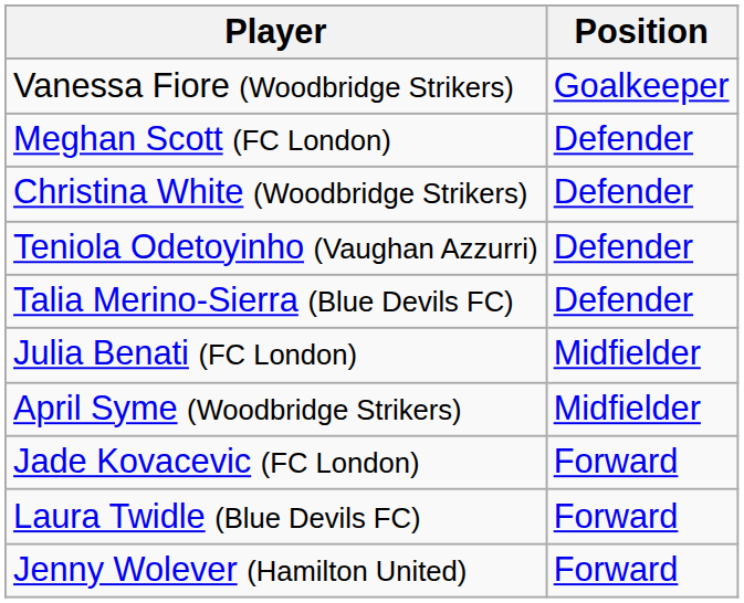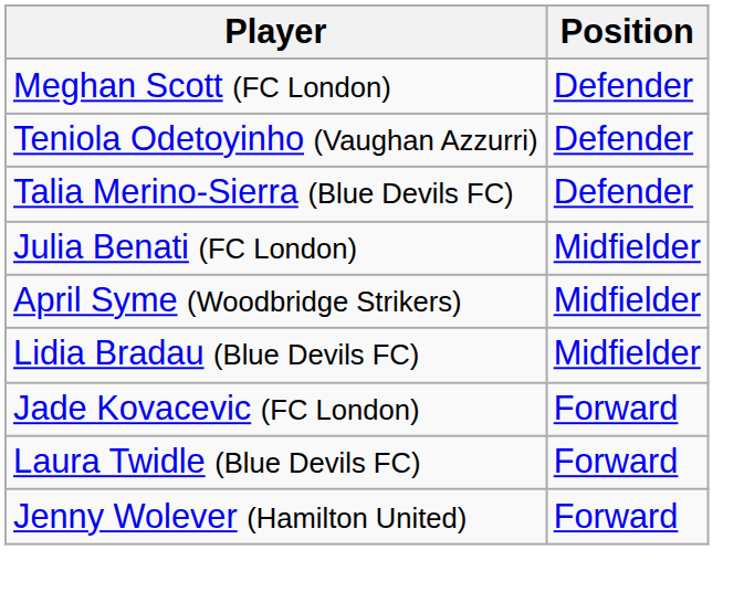- row: Vanessa Fiore (Woodbridge Strikers) | Goalkeeper
- row: Christina White (Woodbridge Strikers) | Defender
+ row: Lidia Bradau (Blue Devils FC) | Midfielder
